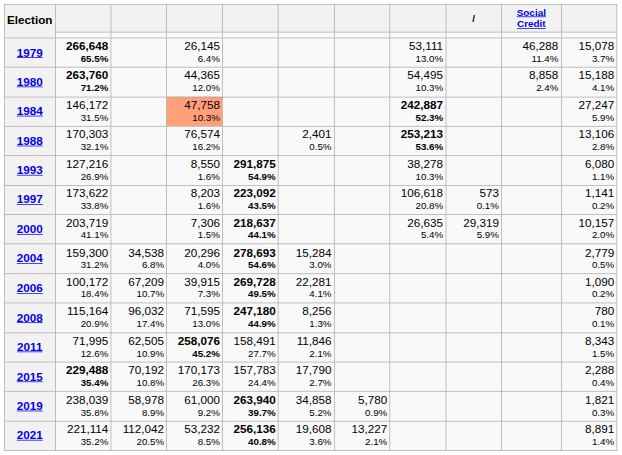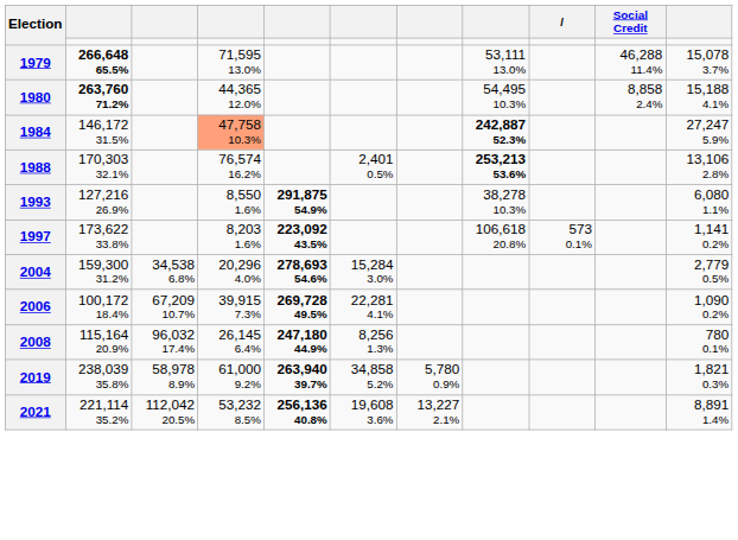1979 | column 4: 26,145 6.4% -> 71,595 13.0%
- row: 2000 | 203,719 41.1% | 7,306 1.5% | 218,637 44.1% | 26,635 5.4% | 29,319 5.9% | 10,157 2.0%
2008 | column 4: 71,595 13.0% -> 26,145 6.4%
- row: 2011 | 71,995 12.6% | 62,505 10.9% | 258,076 45.2% | 158,491 27.7% | 11,846 2.1% | 8,343 1.5%
- row: 2015 | 229,488 35.4% | 70,192 10.8% | 170,173 26.3% | 157,783 24.4% | 17,790 2.7% | 2,288 0.4%
